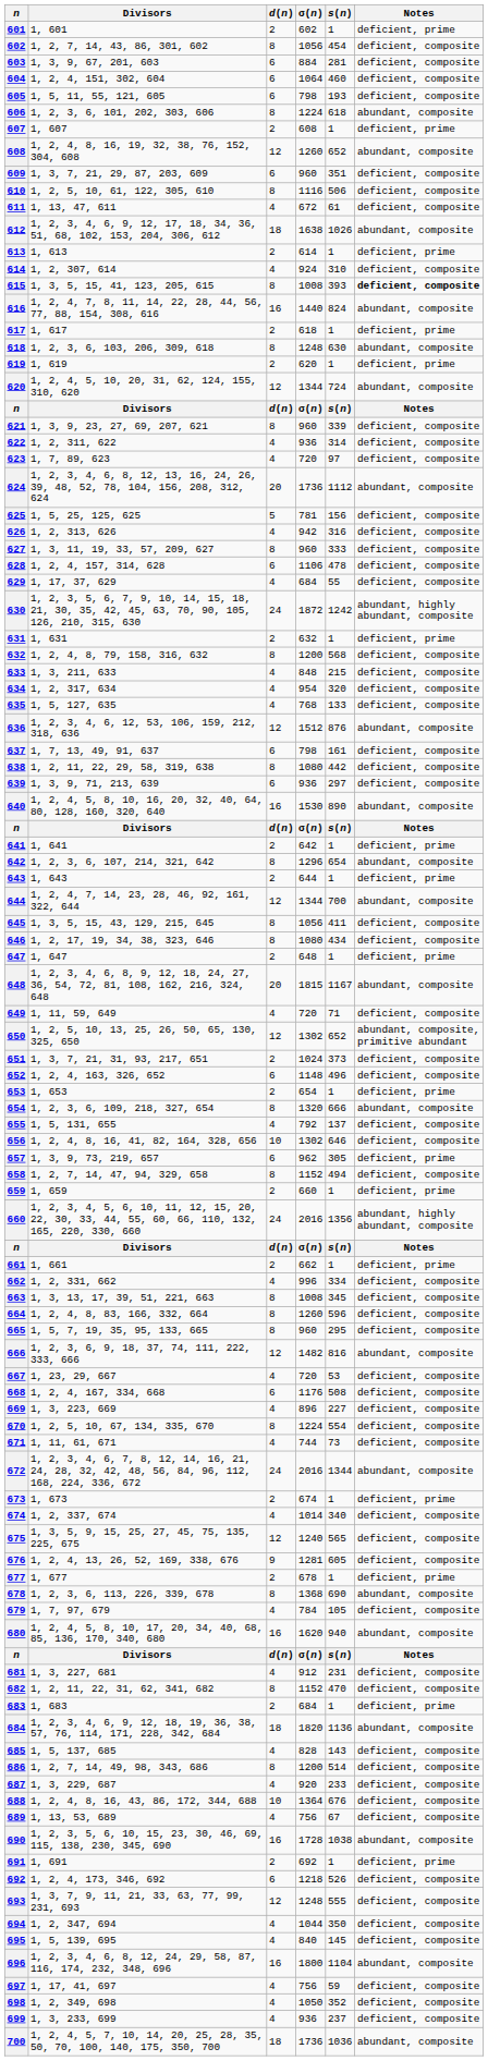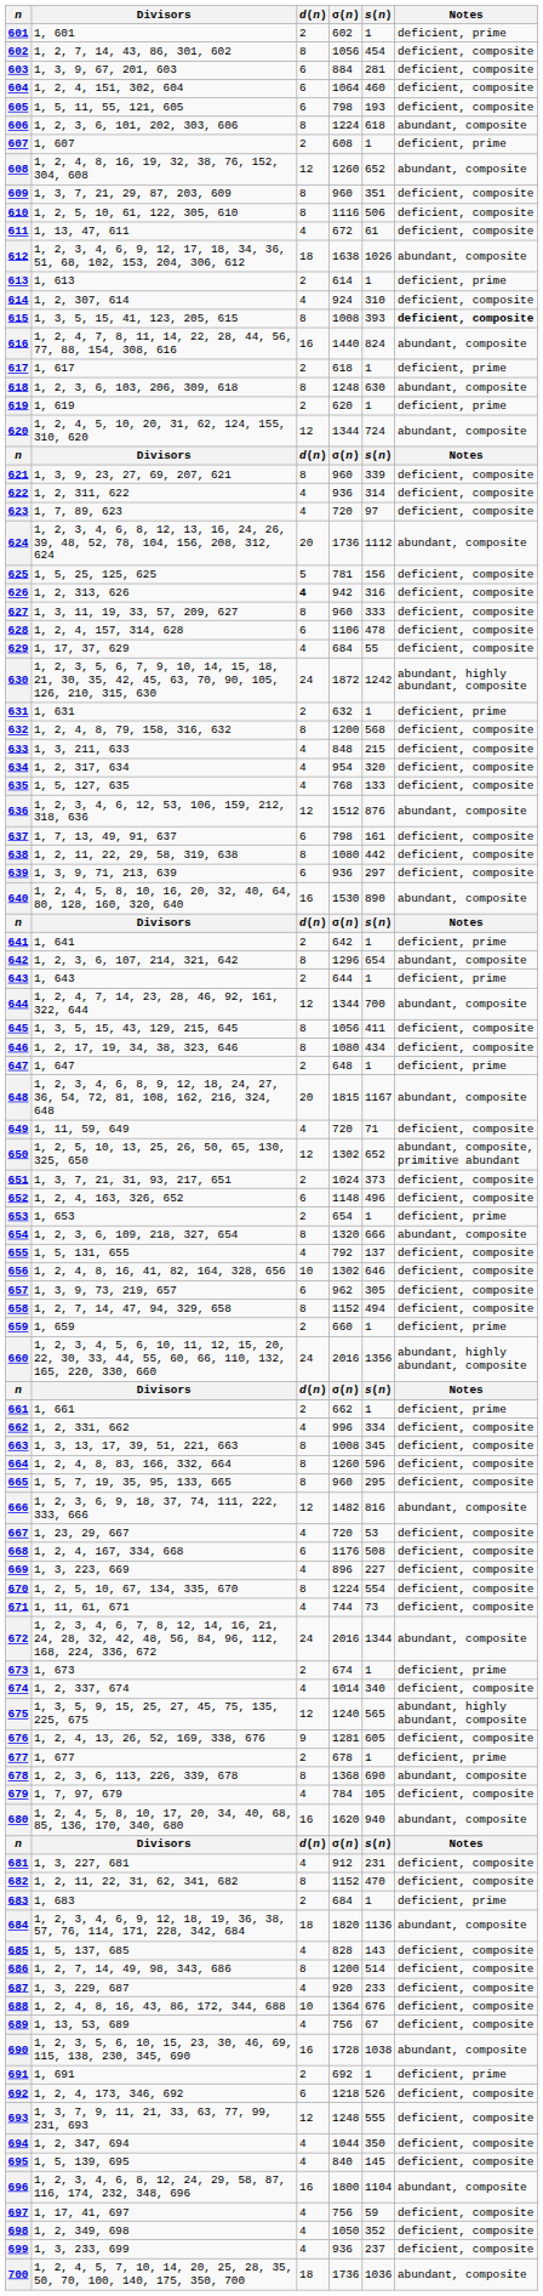609 | d(n): 6 -> 8
626 | d(n): normal -> bold
657 | Notes: deficient, prime -> deficient, composite
675 | Notes: deficient, composite -> abundant, highly abundant, composite
